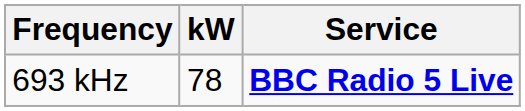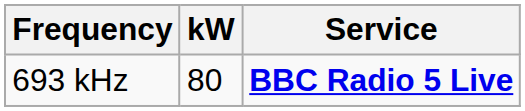693 kHz | kW: 78 -> 80
